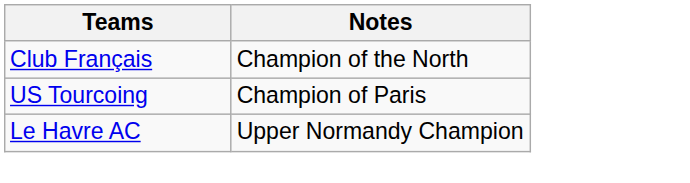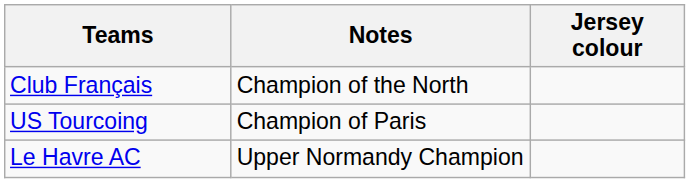+ column: Jersey colour
